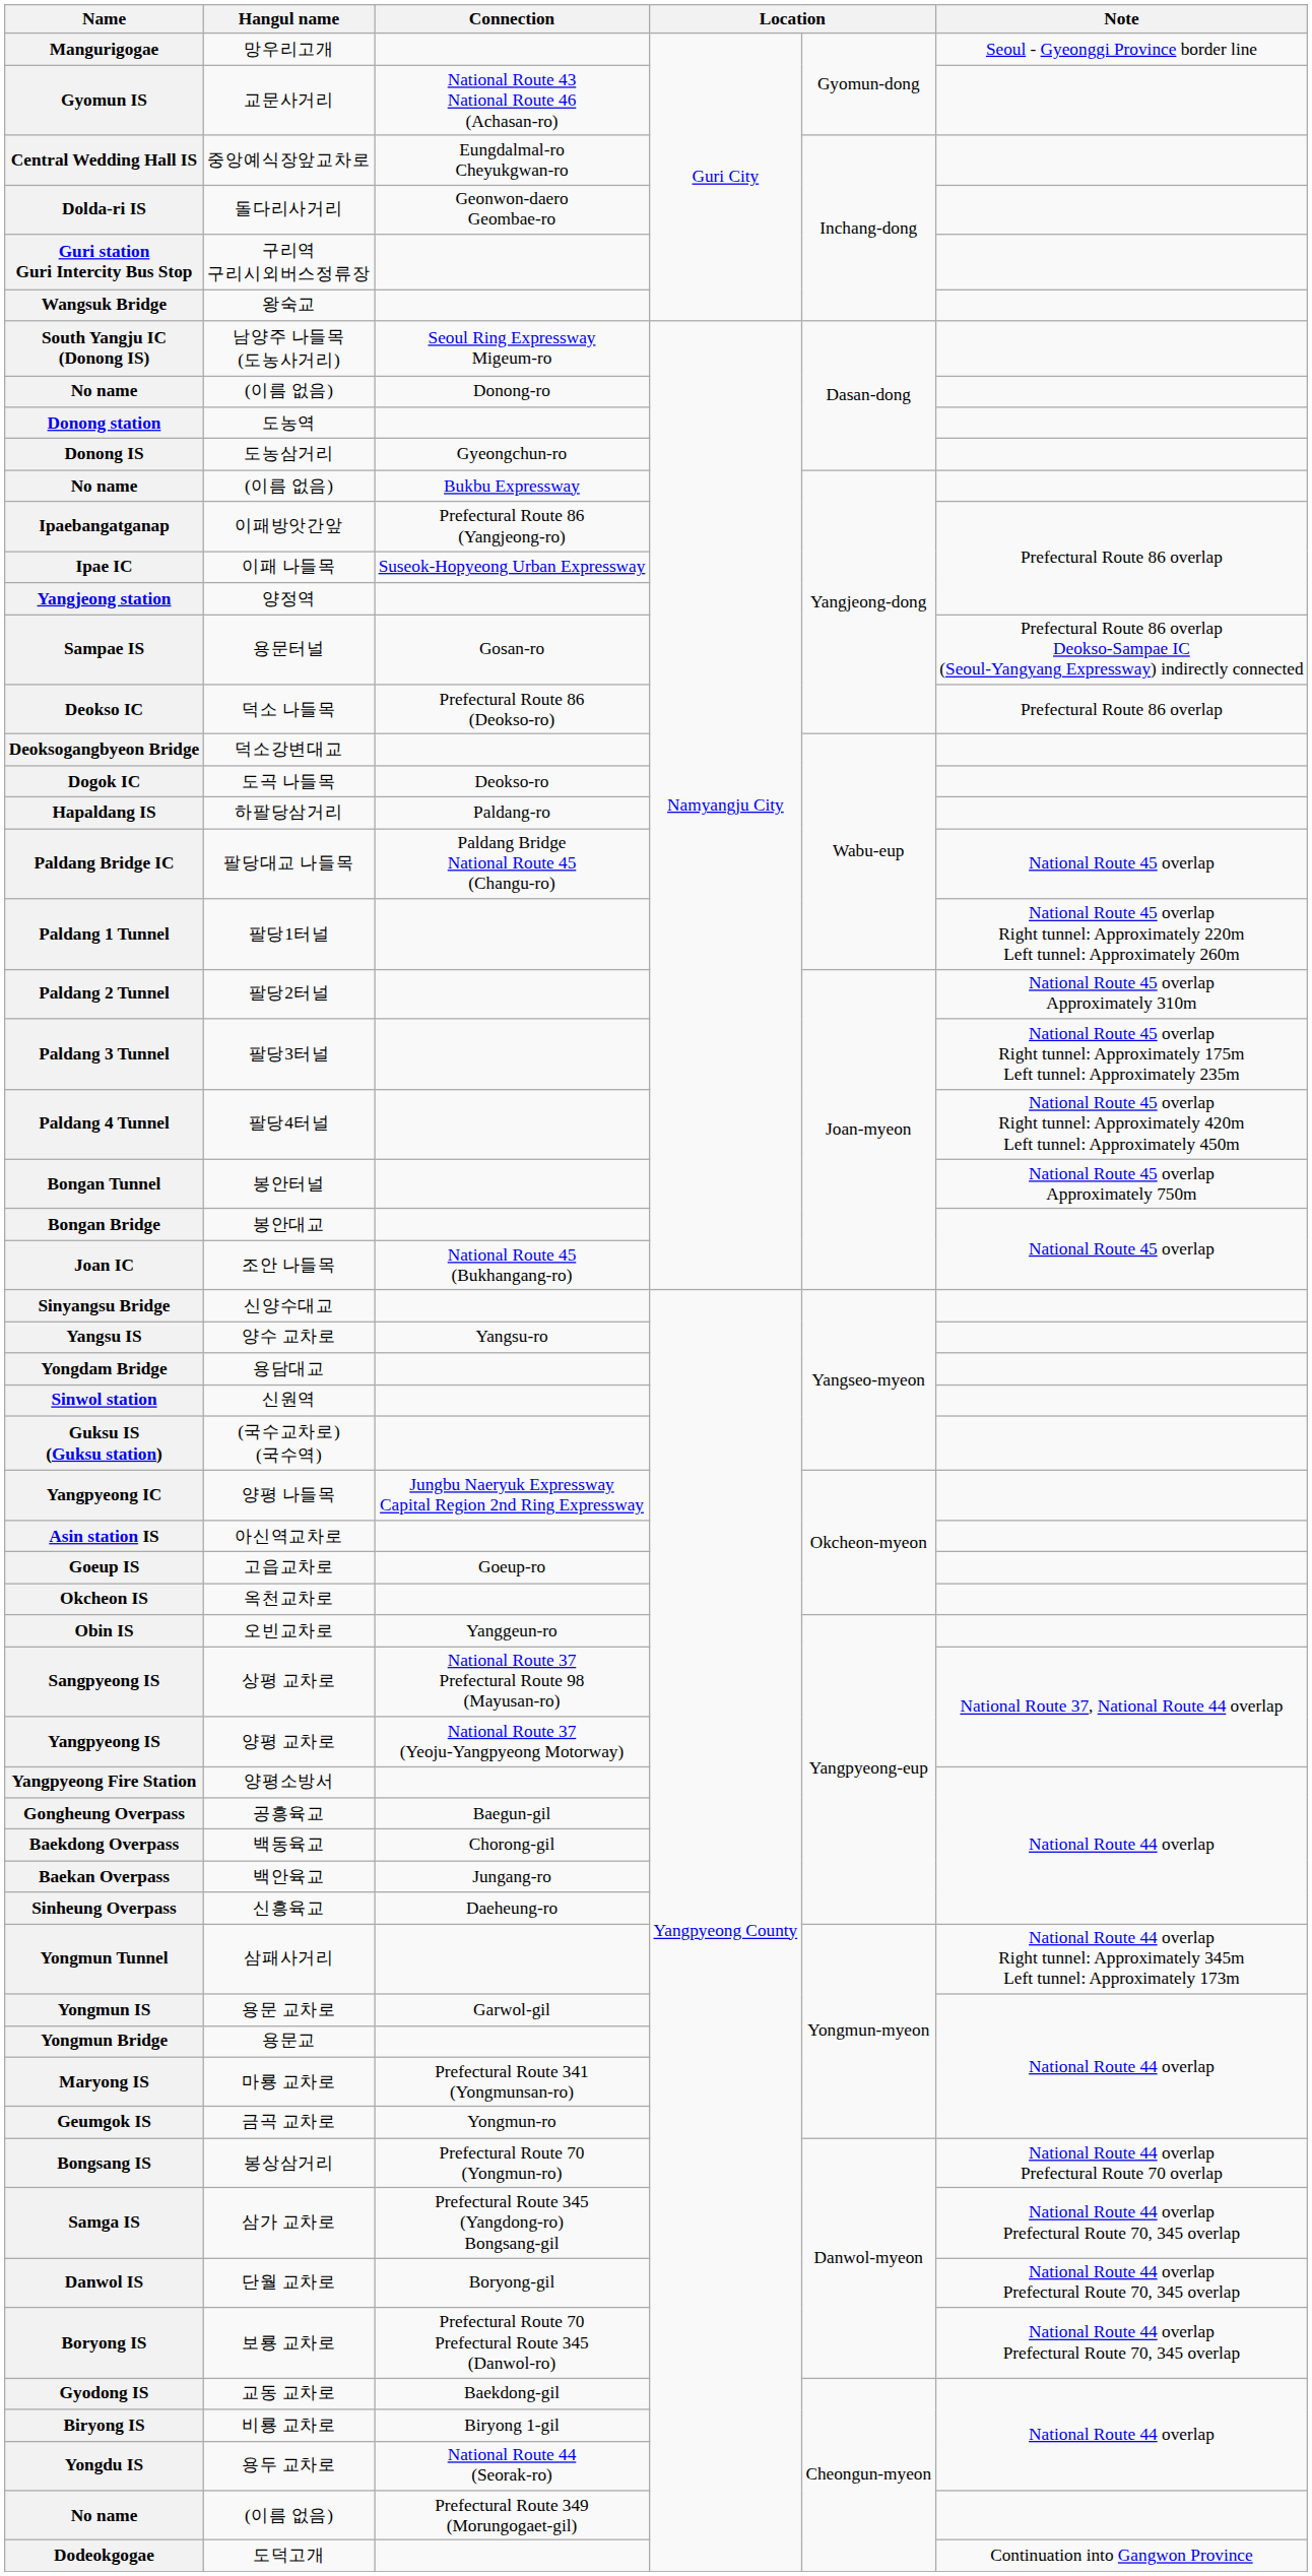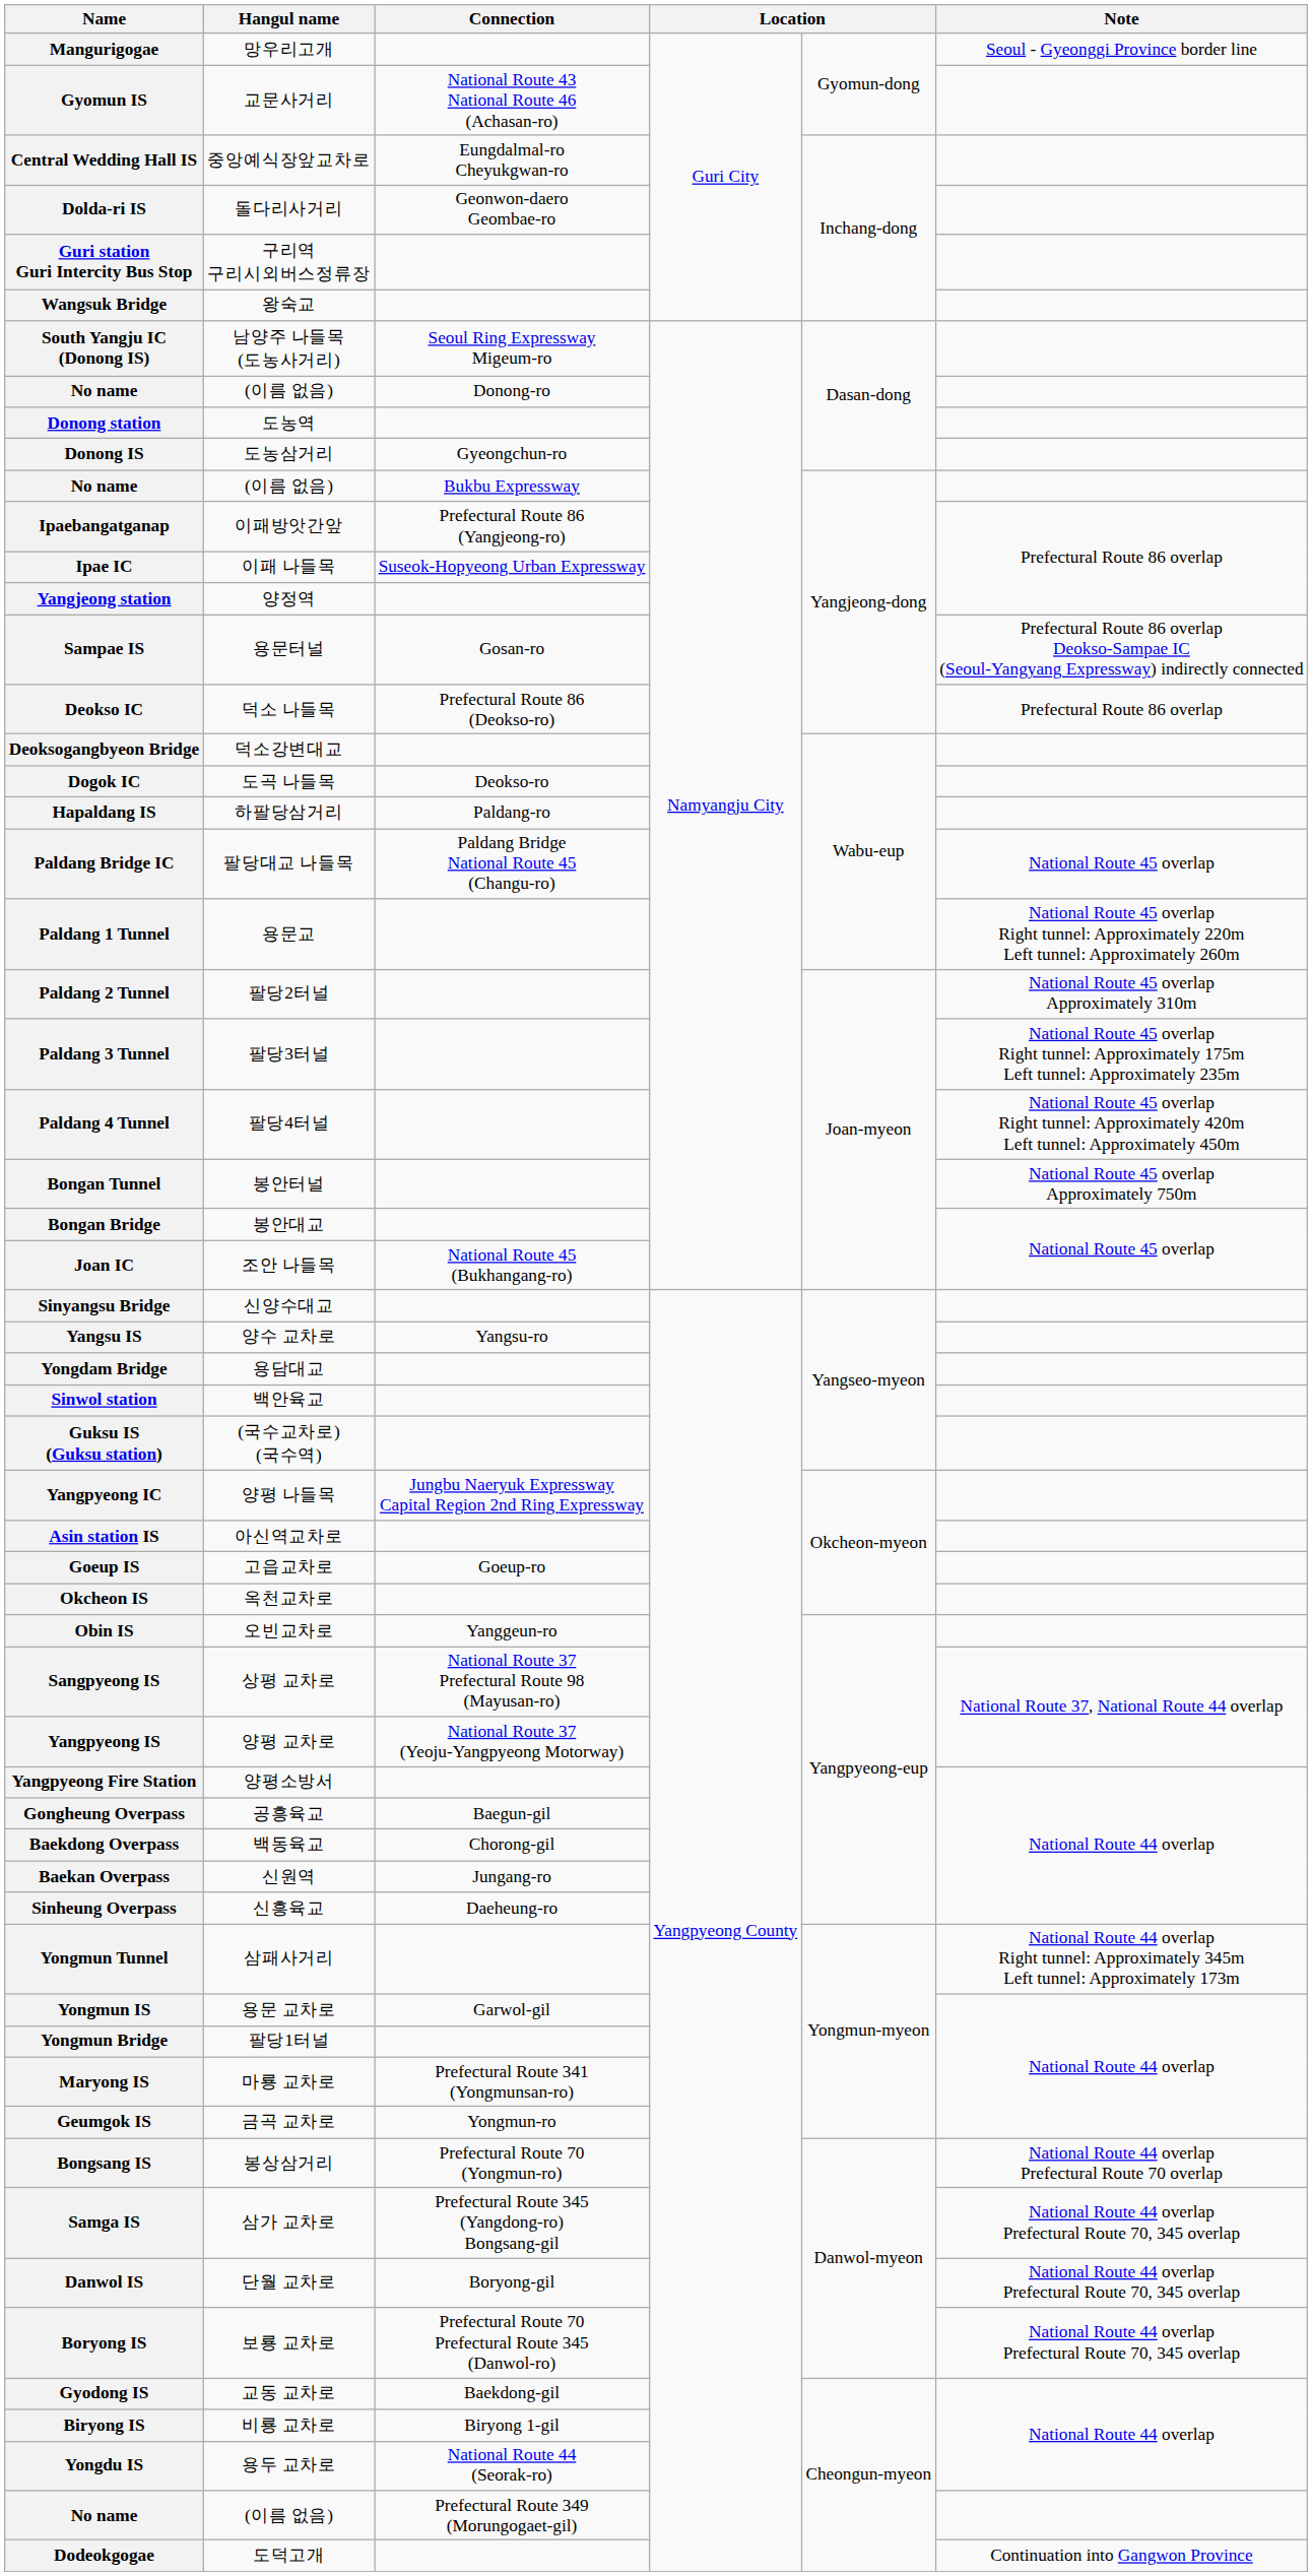Paldang 1 Tunnel | Hangul name: 팔당1터널 -> 용문교
Sinwol station | Hangul name: 신원역 -> 백안육교
Baekan Overpass | Hangul name: 백안육교 -> 신원역
Yongmun Bridge | Hangul name: 용문교 -> 팔당1터널
